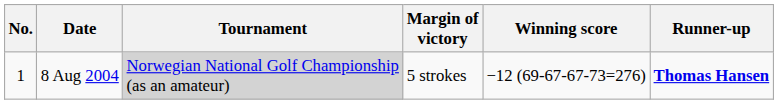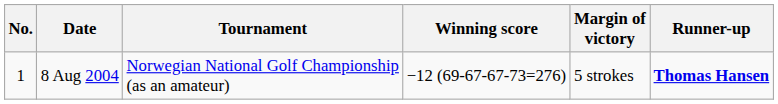columns swapped: Winning score <-> Margin of victory
8 Aug 2004 | Tournament: lightgrey background -> no background
